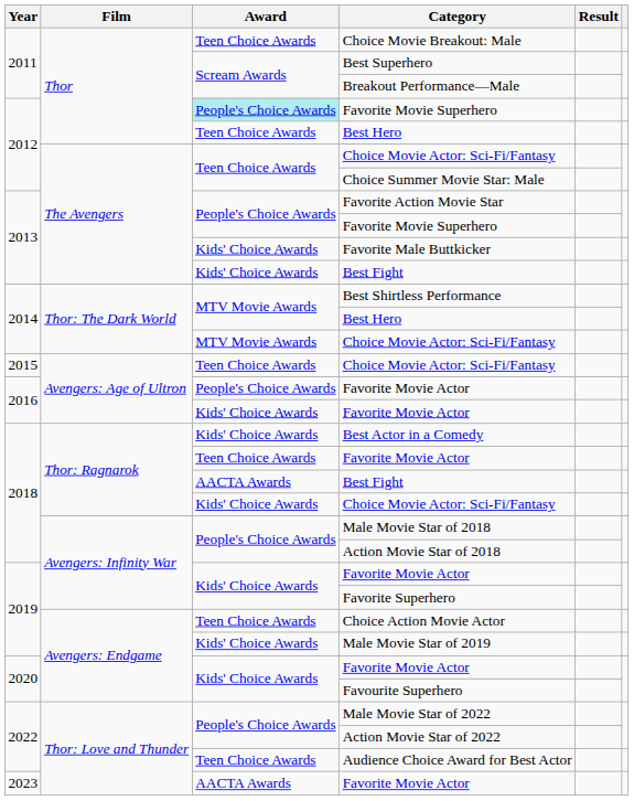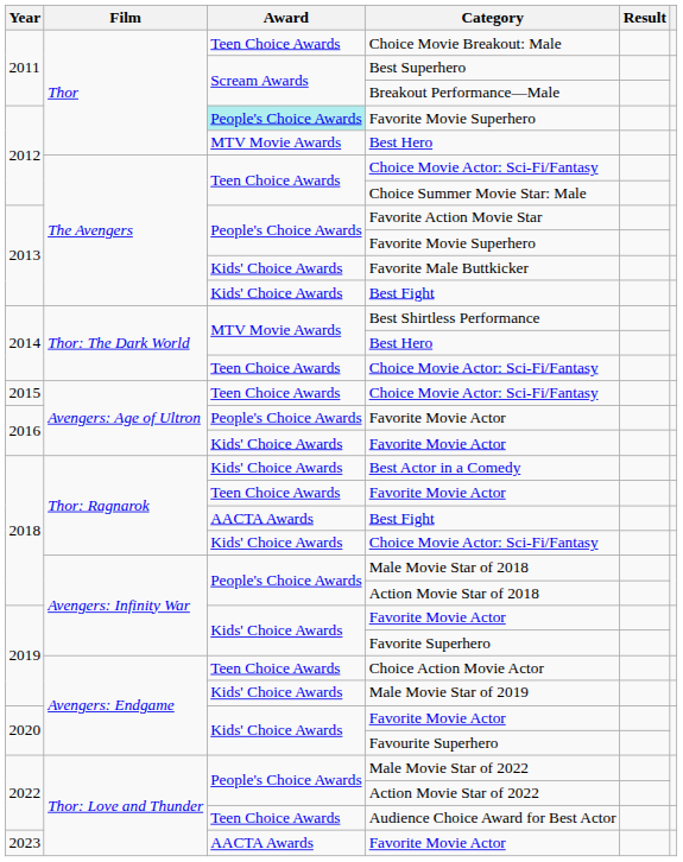2012 / Best Hero | Award: Teen Choice Awards -> MTV Movie Awards
2014 / Choice Movie Actor: Sci-Fi/Fantasy | Award: MTV Movie Awards -> Teen Choice Awards
